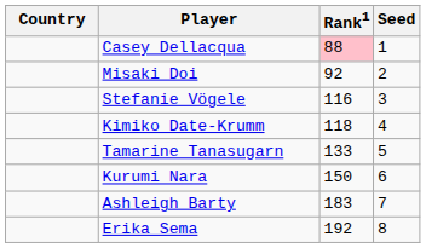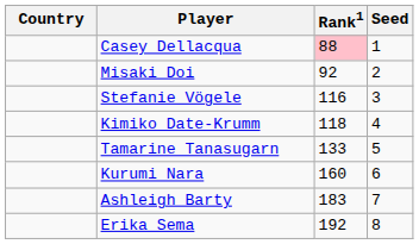Kurumi Nara | Rank1: 150 -> 160
